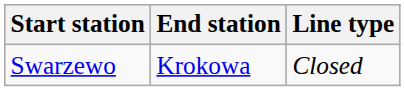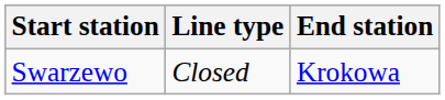columns swapped: End station <-> Line type
